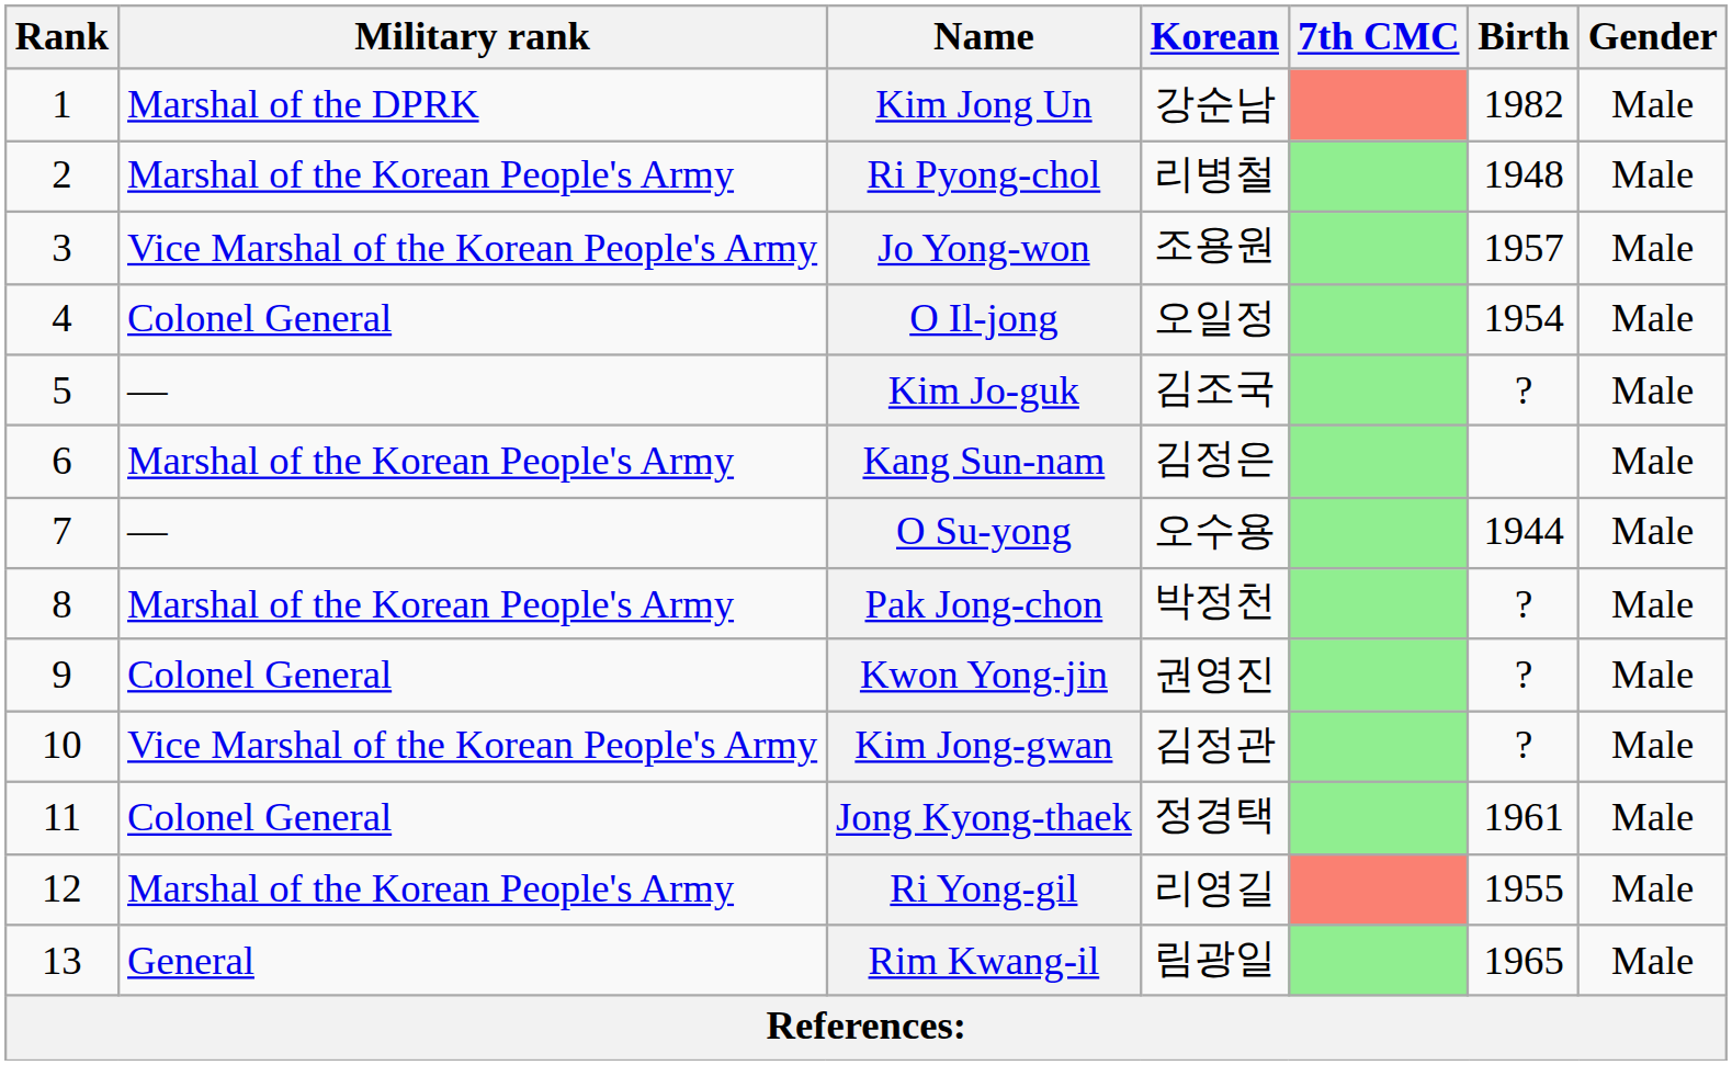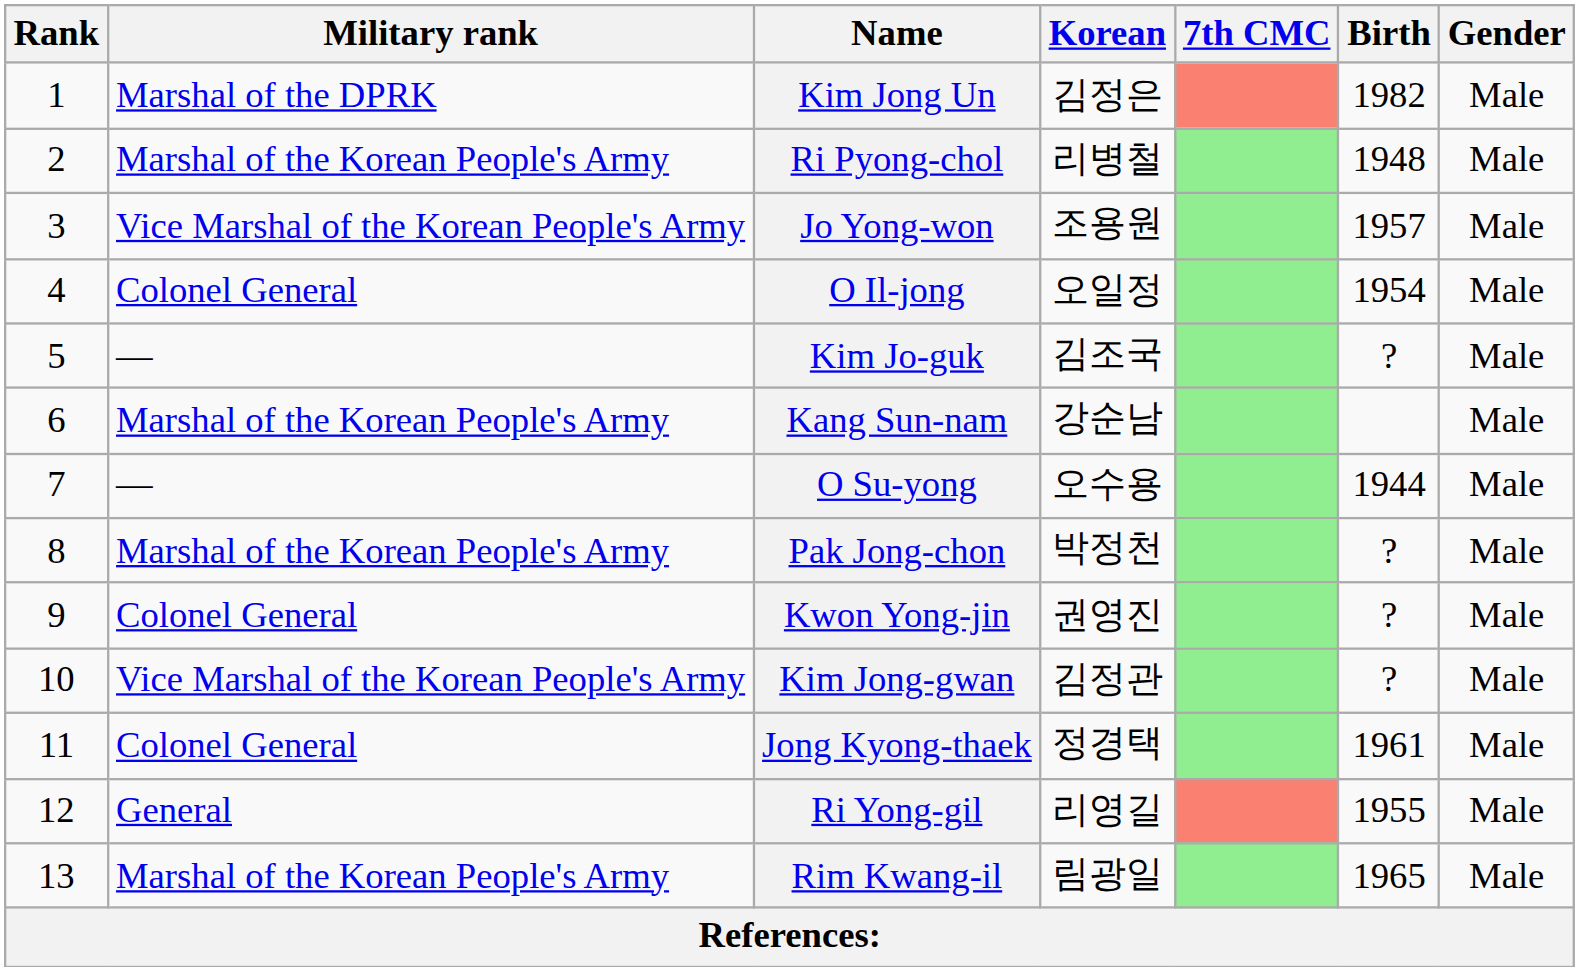Kim Jong Un | Korean: 강순남 -> 김정은
Kang Sun-nam | Korean: 김정은 -> 강순남
Ri Yong-gil | Military rank: Marshal of the Korean People's Army -> General
Rim Kwang-il | Military rank: General -> Marshal of the Korean People's Army
